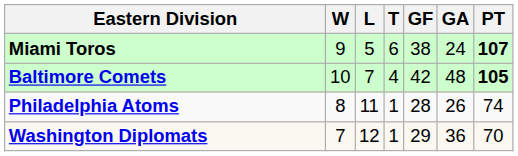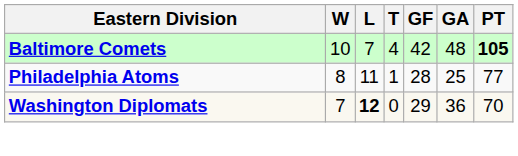- row: Miami Toros | 9 | 5 | 6 | 38 | 24 | 107
Philadelphia Atoms | GA: 26 -> 25
Philadelphia Atoms | PT: 74 -> 77
Washington Diplomats | L: normal -> bold
Washington Diplomats | T: 1 -> 0
